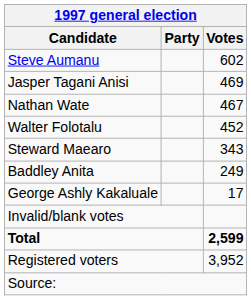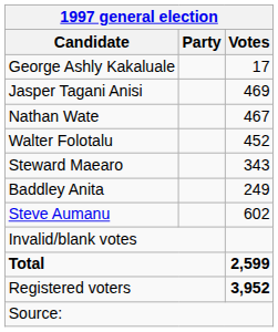rows swapped: Steve Aumanu <-> George Ashly Kakaluale
Registered voters | Votes: normal -> bold
